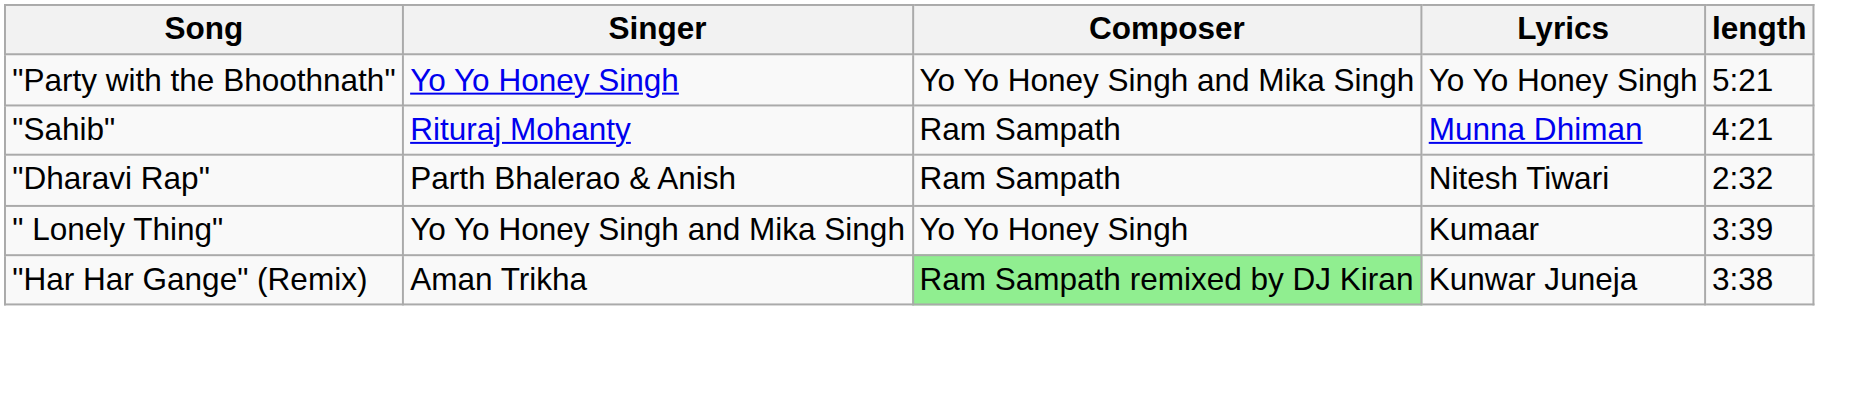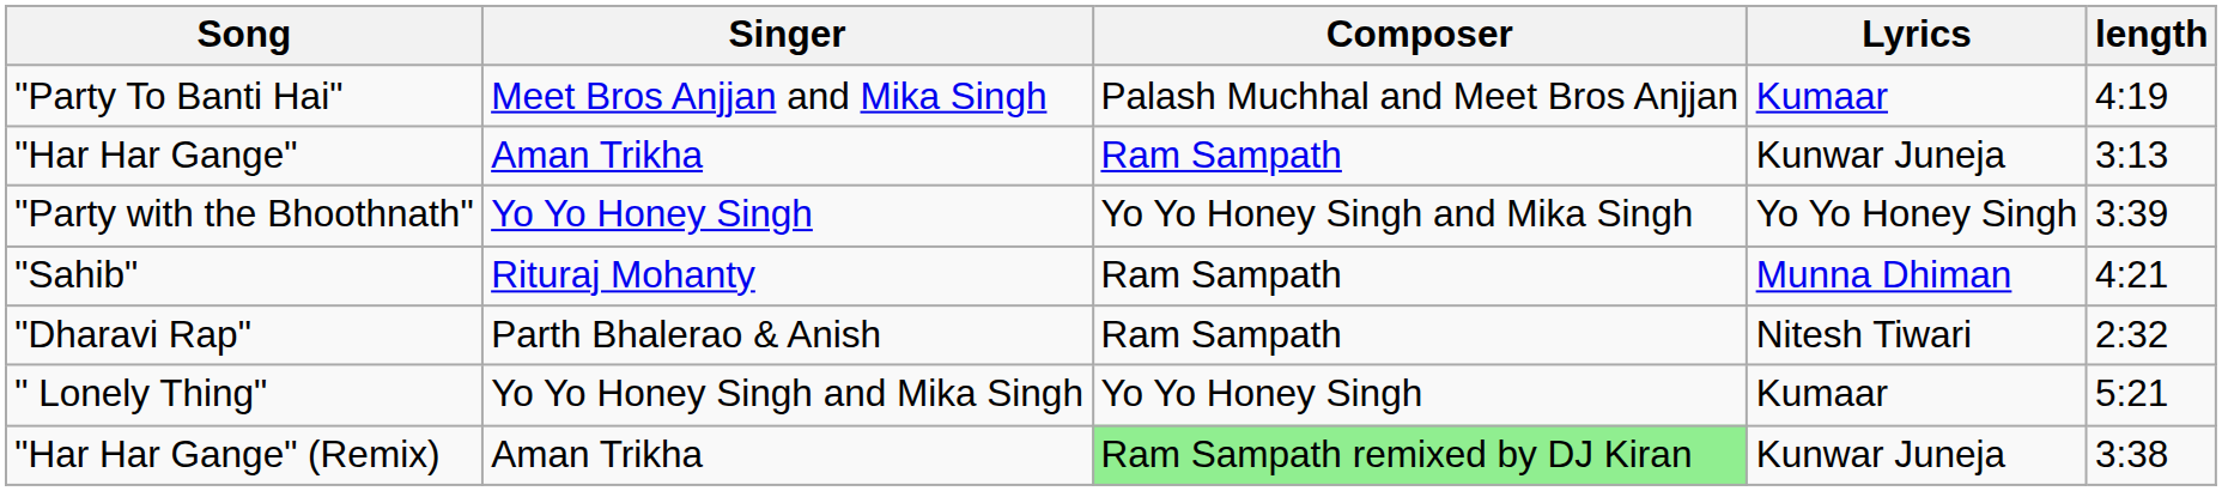+ row: "Party To Banti Hai" | Meet Bros Anjjan and Mika Singh | Palash Muchhal and Meet Bros Anjjan | Kumaar | 4:19
+ row: "Har Har Gange" | Aman Trikha | Ram Sampath | Kunwar Juneja | 3:13
"Party with the Bhoothnath" | length: 5:21 -> 3:39
" Lonely Thing" | length: 3:39 -> 5:21
